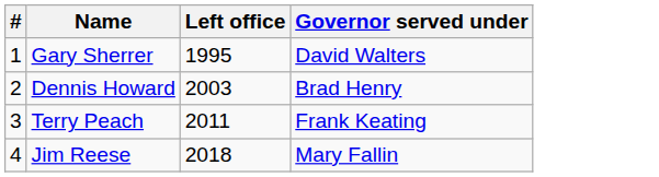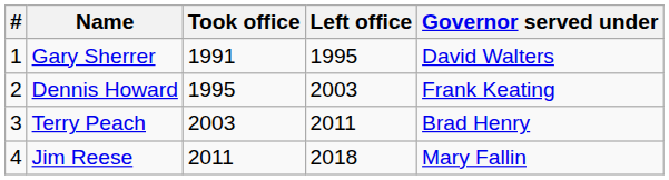+ column: Took office | 1991 | 1995 | 2003 | 2011
Dennis Howard | Governor served under: Brad Henry -> Frank Keating
Terry Peach | Governor served under: Frank Keating -> Brad Henry
